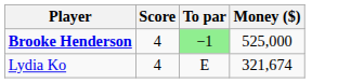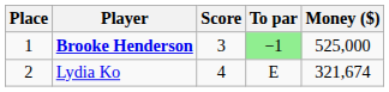+ column: Place | 1 | 2
Brooke Henderson | Score: 4 -> 3
